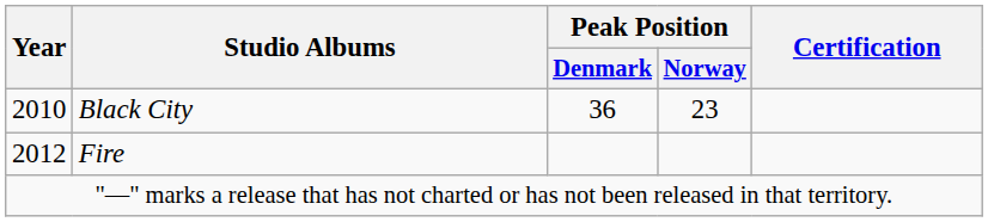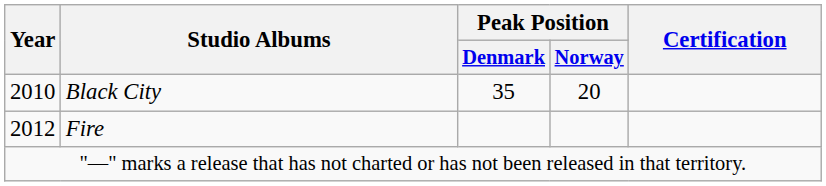Black City | Peak Position / Denmark: 36 -> 35
Black City | Peak Position / Norway: 23 -> 20
